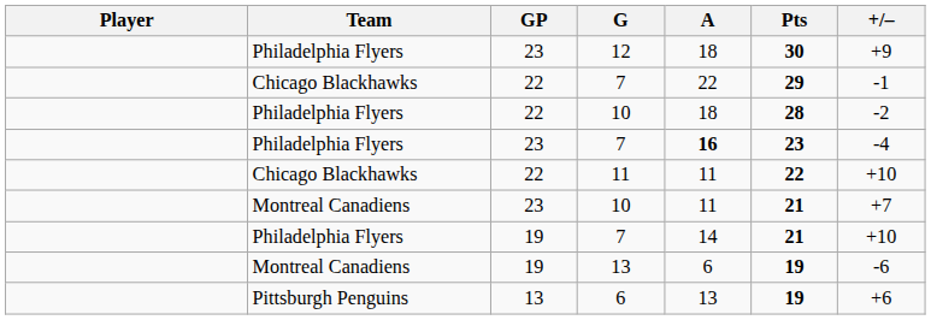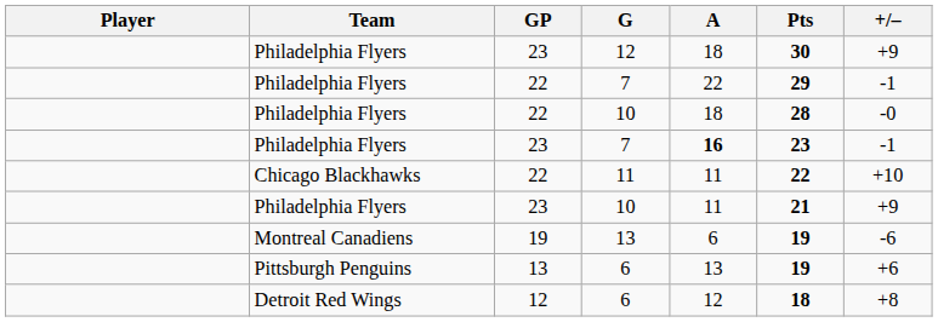22 / 7 | Team: Chicago Blackhawks -> Philadelphia Flyers
22 / 10 | +/–: -2 -> -0
23 / 7 | +/–: -4 -> -1
23 / 10 | Team: Montreal Canadiens -> Philadelphia Flyers
23 / 10 | +/–: +7 -> +9
- row: Philadelphia Flyers | 19 | 7 | 14 | 21 | +10
+ row: Detroit Red Wings | 12 | 6 | 12 | 18 | +8
